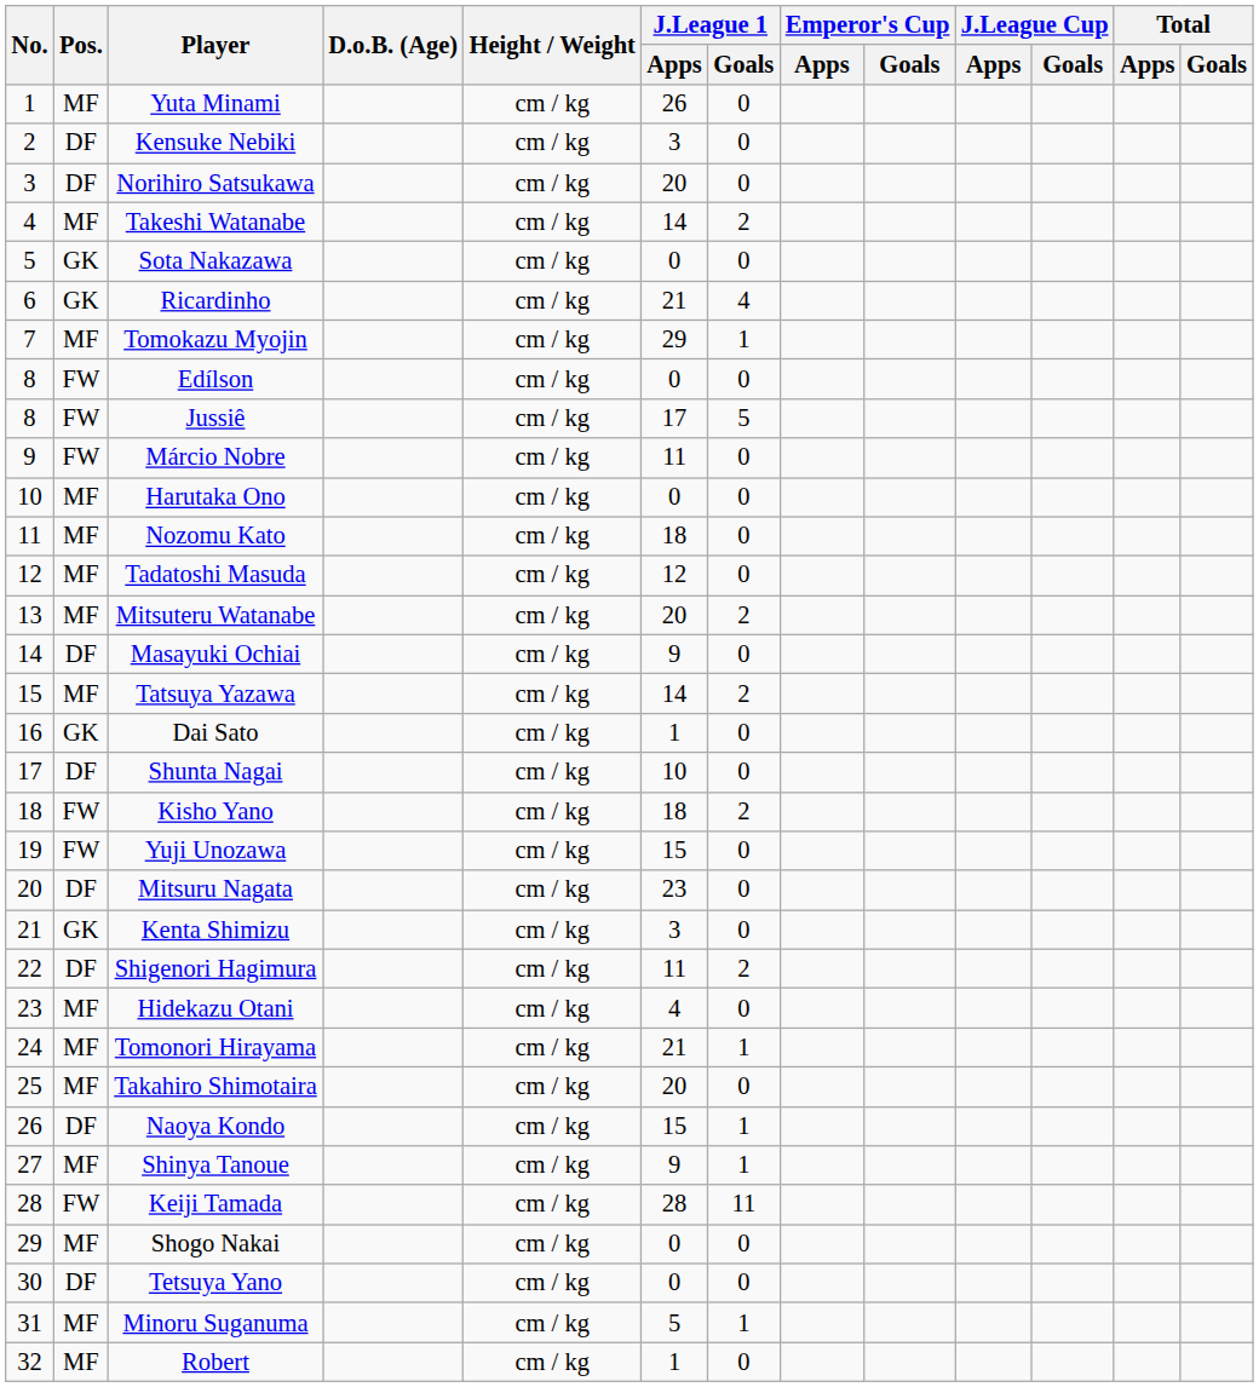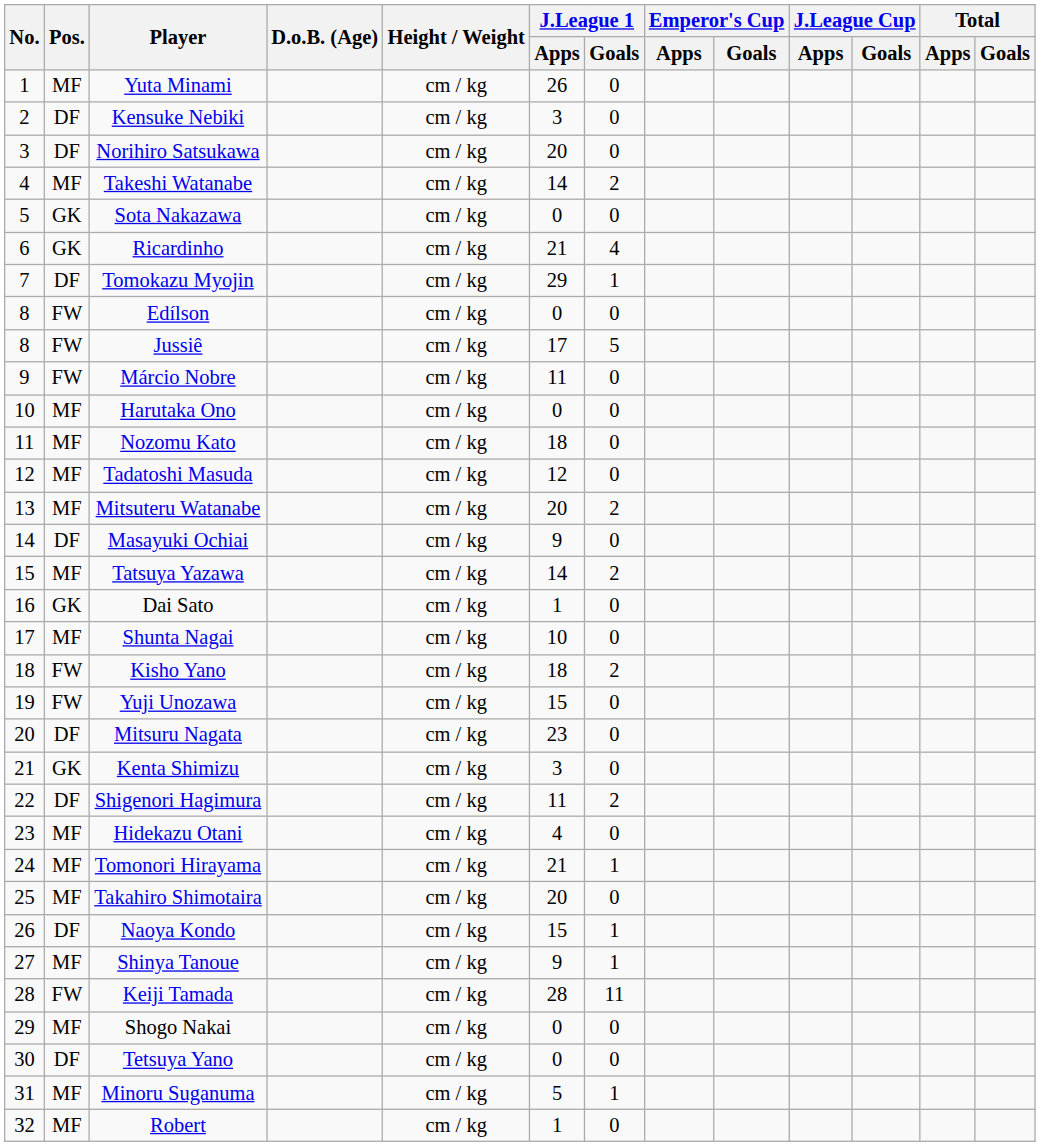Tomokazu Myojin | Pos.: MF -> DF
Shunta Nagai | Pos.: DF -> MF
